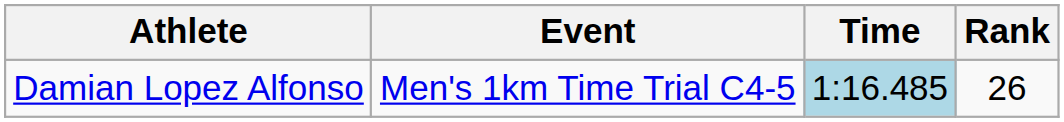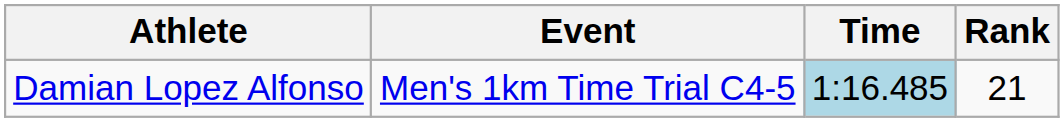Damian Lopez Alfonso | Rank: 26 -> 21
